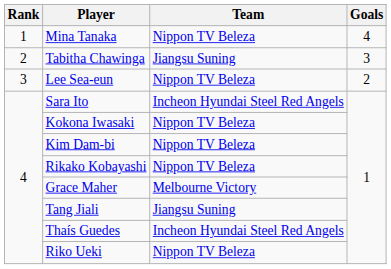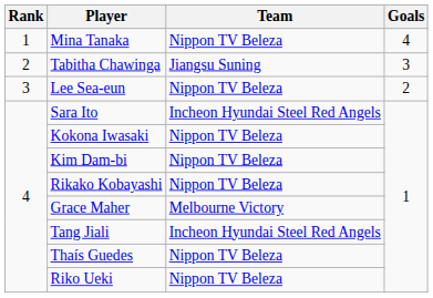Tang Jiali | Team: Jiangsu Suning -> Incheon Hyundai Steel Red Angels
Thaís Guedes | Team: Incheon Hyundai Steel Red Angels -> Nippon TV Beleza
